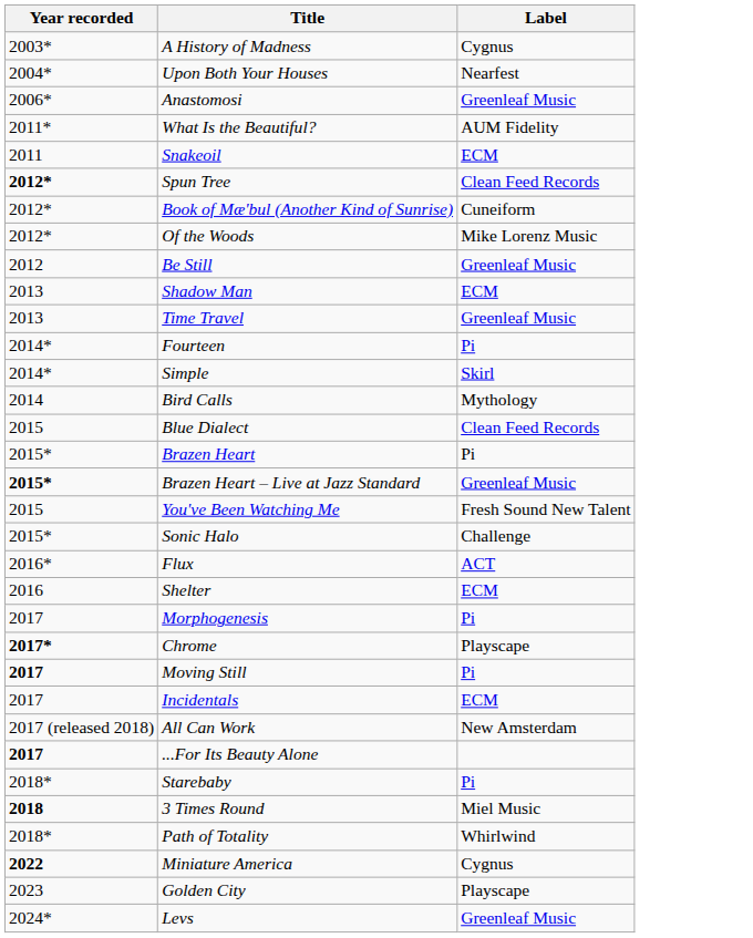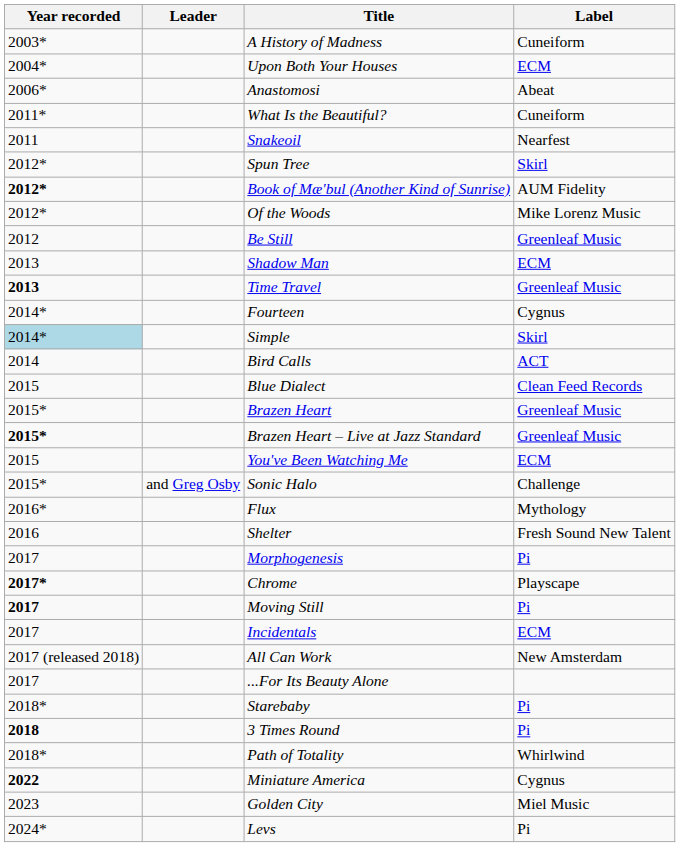+ column: Leader | and Greg Osby
A History of Madness | Label: Cygnus -> Cuneiform
Upon Both Your Houses | Label: Nearfest -> ECM
Anastomosi | Label: Greenleaf Music -> Abeat
What Is the Beautiful? | Label: AUM Fidelity -> Cuneiform
Snakeoil | Label: ECM -> Nearfest
Spun Tree | Year recorded: bold -> normal
Spun Tree | Label: Clean Feed Records -> Skirl
Book of Mæ'bul (Another Kind of Sunrise) | Year recorded: normal -> bold
Book of Mæ'bul (Another Kind of Sunrise) | Label: Cuneiform -> AUM Fidelity
Time Travel | Year recorded: normal -> bold
Fourteen | Label: Pi -> Cygnus
Simple | Year recorded: no background -> lightblue background
Bird Calls | Label: Mythology -> ACT
Brazen Heart | Label: Pi -> Greenleaf Music
You've Been Watching Me | Label: Fresh Sound New Talent -> ECM
Flux | Label: ACT -> Mythology
Shelter | Label: ECM -> Fresh Sound New Talent
...For Its Beauty Alone | Year recorded: bold -> normal
3 Times Round | Label: Miel Music -> Pi
Golden City | Label: Playscape -> Miel Music
Levs | Label: Greenleaf Music -> Pi
